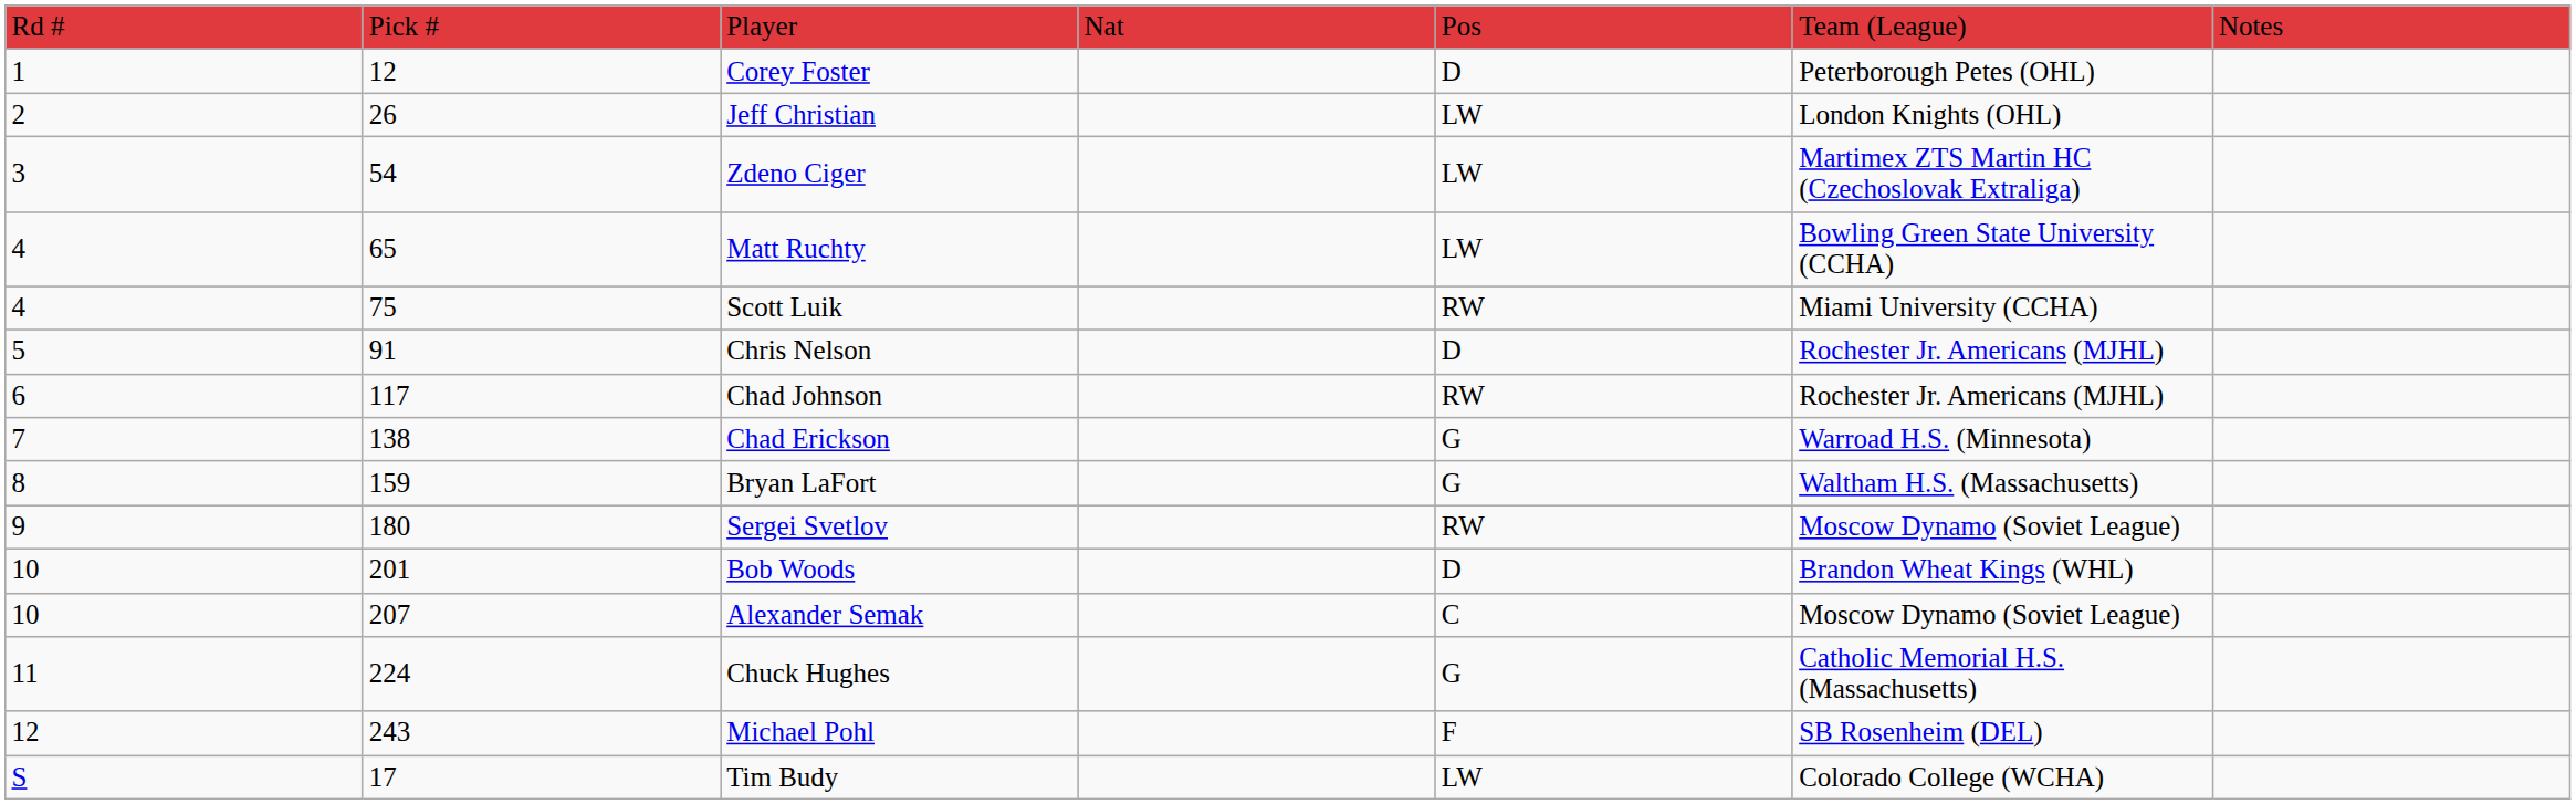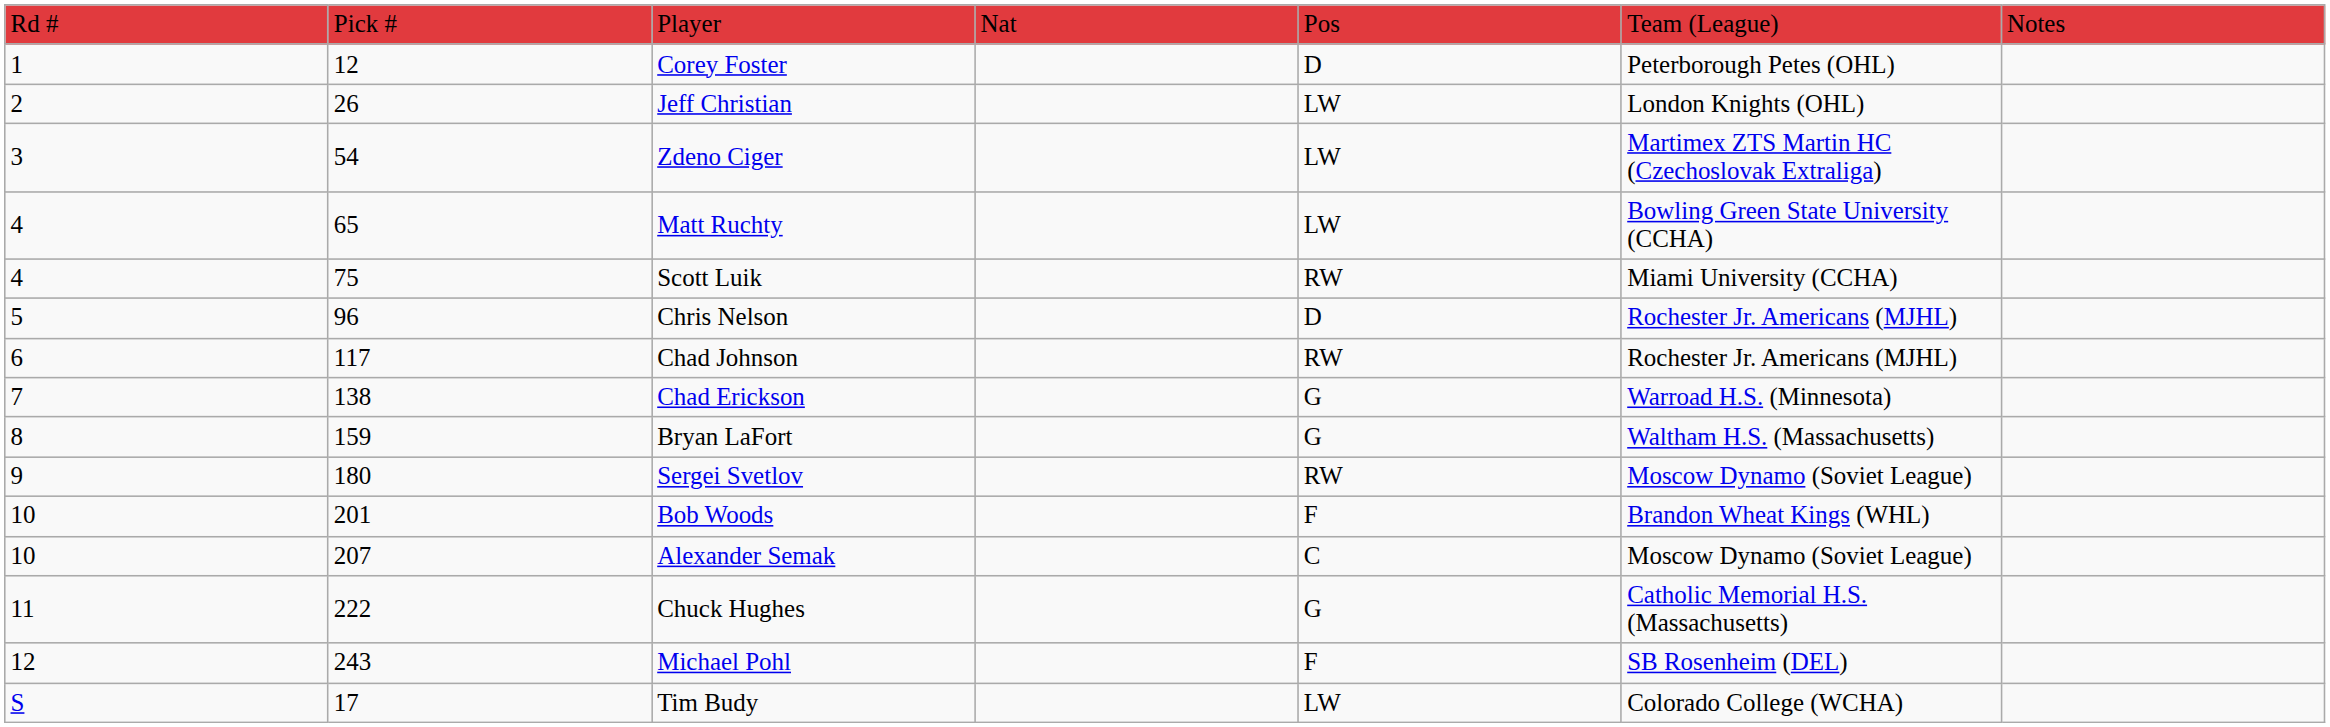Chris Nelson | column 2: 91 -> 96
Bob Woods | column 5: D -> F
Chuck Hughes | column 2: 224 -> 222
